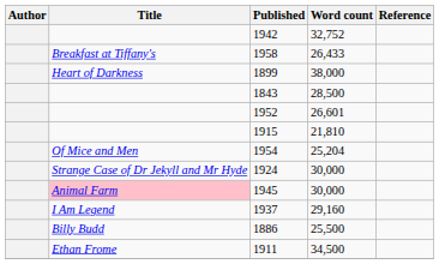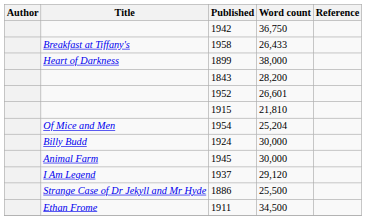1942 | Word count: 32,752 -> 36,750
1843 | Word count: 28,500 -> 28,200
1924 | Title: Strange Case of Dr Jekyll and Mr Hyde -> Billy Budd
1945 | Title: pink background -> no background
1937 | Word count: 29,160 -> 29,120
1886 | Title: Billy Budd -> Strange Case of Dr Jekyll and Mr Hyde
